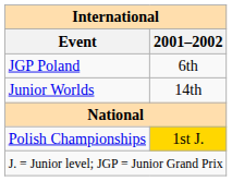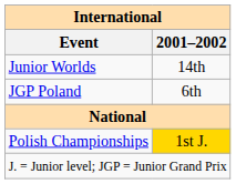rows swapped: Junior Worlds <-> JGP Poland
